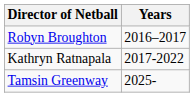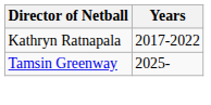- row: Robyn Broughton | 2016–2017
